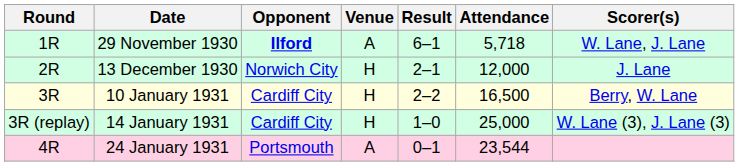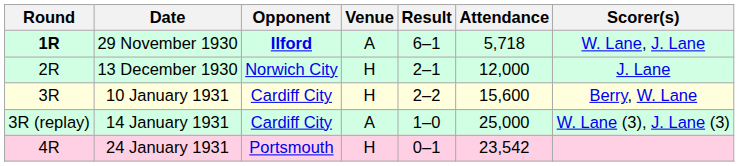29 November 1930 | Round: normal -> bold
10 January 1931 | Attendance: 16,500 -> 15,600
14 January 1931 | Venue: H -> A
24 January 1931 | Venue: A -> H
24 January 1931 | Attendance: 23,544 -> 23,542
